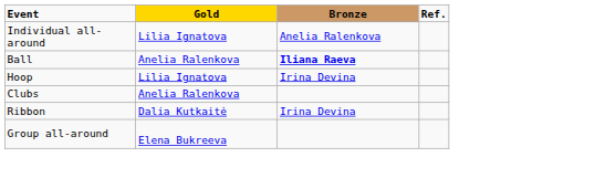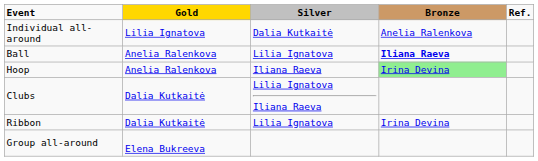+ column: Silver | Dalia Kutkaitė | Lilia Ignatova | Iliana Raeva | Lilia Ignatova Iliana Raeva | Lilia Ignatova
Hoop | Gold: Lilia Ignatova -> Anelia Ralenkova
Hoop | Bronze: no background -> lightgreen background
Clubs | Gold: Anelia Ralenkova -> Dalia Kutkaitė
